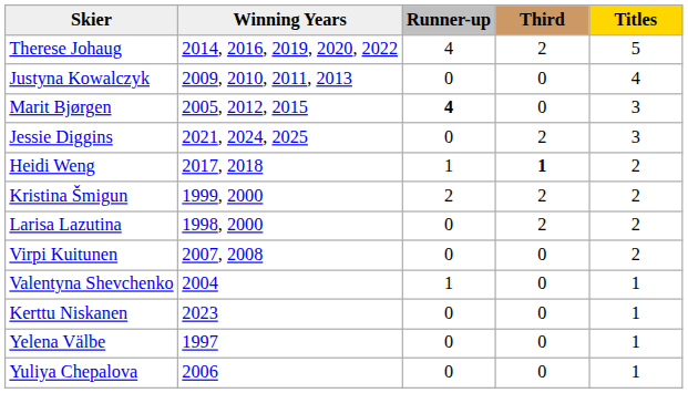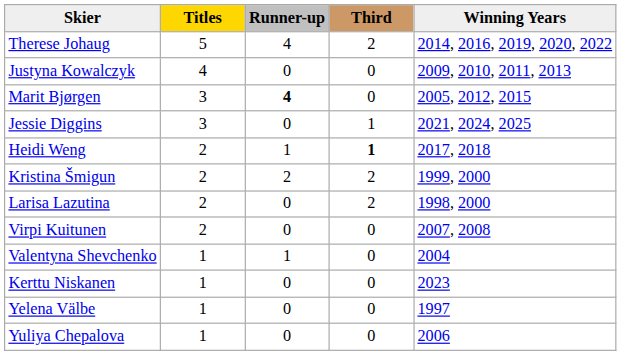columns swapped: Titles <-> Winning Years
Jessie Diggins | Third: 2 -> 1
